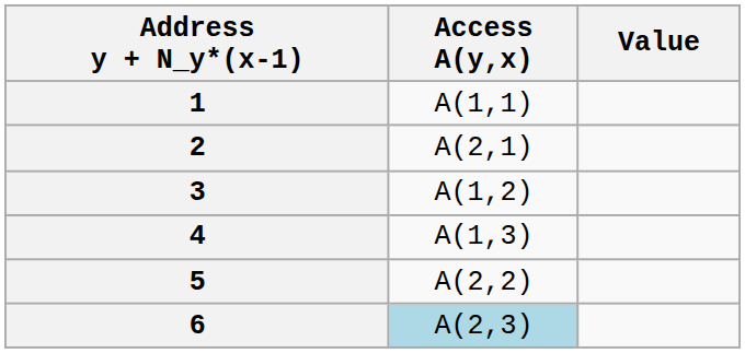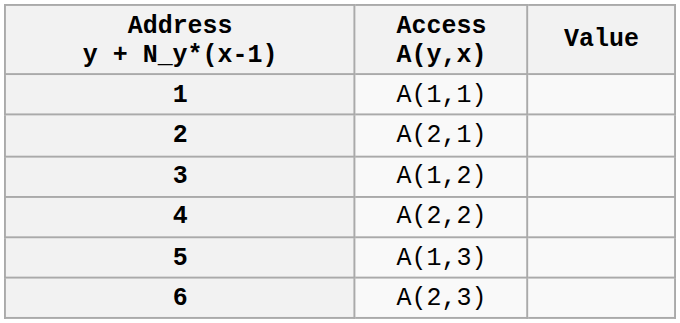4 | Access A(y,x): A(1,3) -> A(2,2)
5 | Access A(y,x): A(2,2) -> A(1,3)
6 | Access A(y,x): lightblue background -> no background
